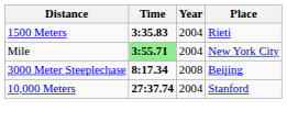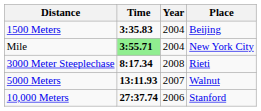1500 Meters | Place: Rieti -> Beijing
3000 Meter Steeplechase | Place: Beijing -> Rieti
+ row: 5000 Meters | 13:11.93 | 2007 | Walnut
10,000 Meters | Year: 2004 -> 2006
